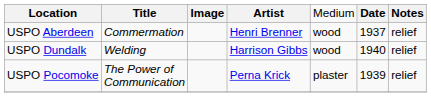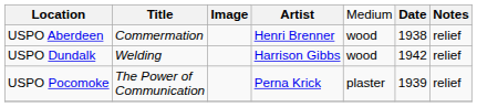USPO Aberdeen | column 6: 1937 -> 1938
USPO Dundalk | column 6: 1940 -> 1942
